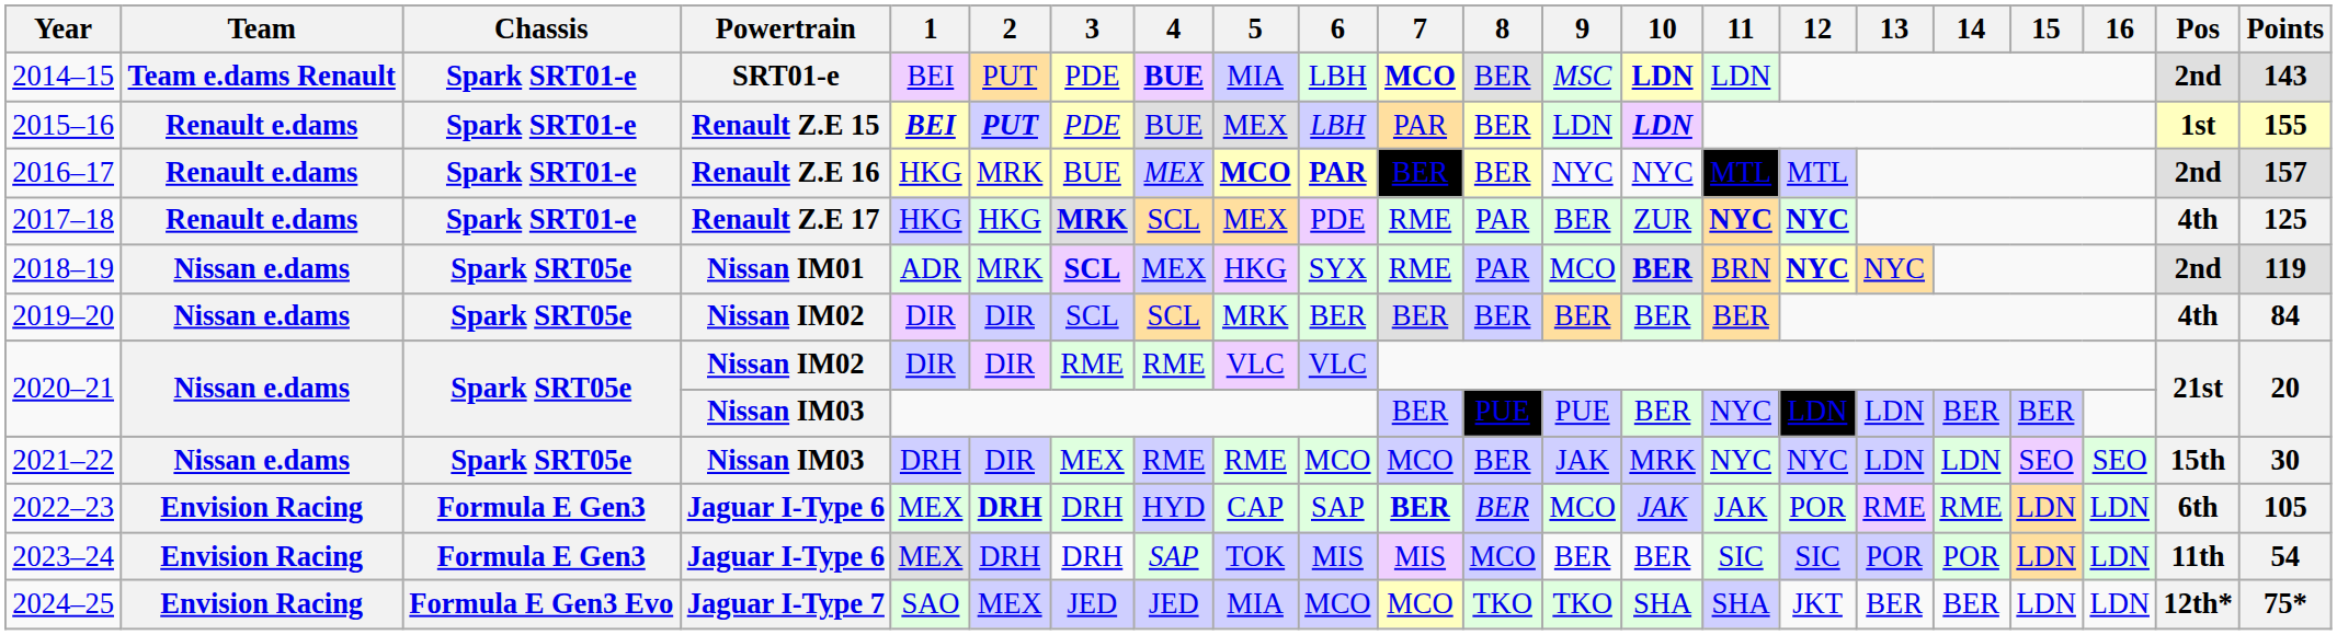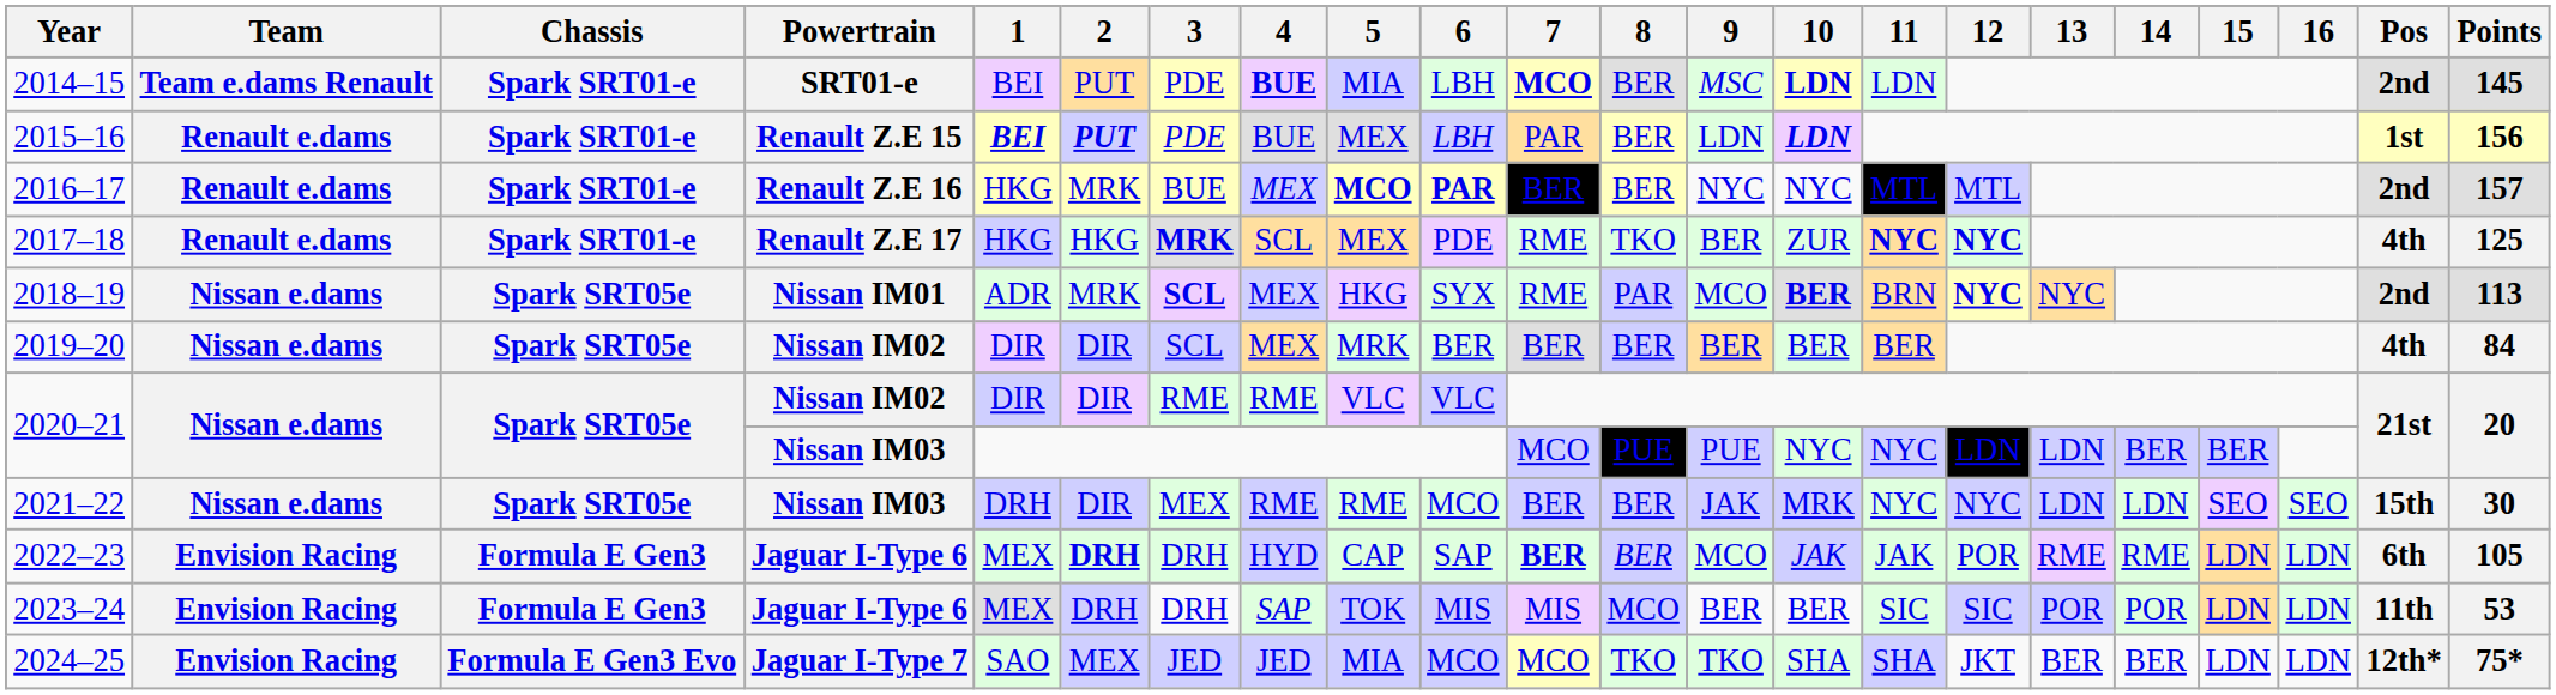2014–15 | Points: 143 -> 145
2015–16 | Points: 155 -> 156
2017–18 | 8: PAR -> TKO
2018–19 | Points: 119 -> 113
2019–20 | 4: SCL -> MEX
2020–21 / Nissan IM03 | 7: BER -> MCO
2020–21 / Nissan IM03 | 10: BER -> NYC
2021–22 | 7: MCO -> BER
2023–24 | Points: 54 -> 53
